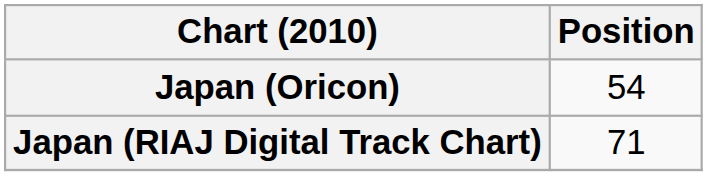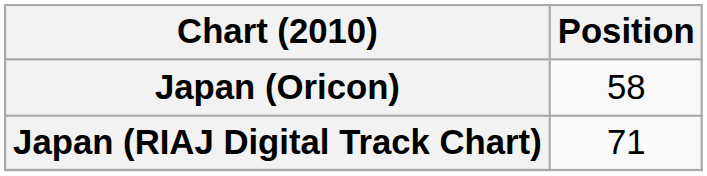Japan (Oricon) | Position: 54 -> 58
